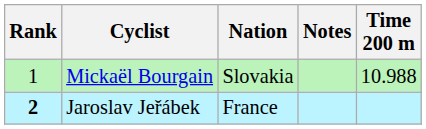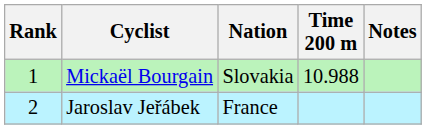columns swapped: Time 200 m <-> Notes
Jaroslav Jeřábek | Rank: bold -> normal
